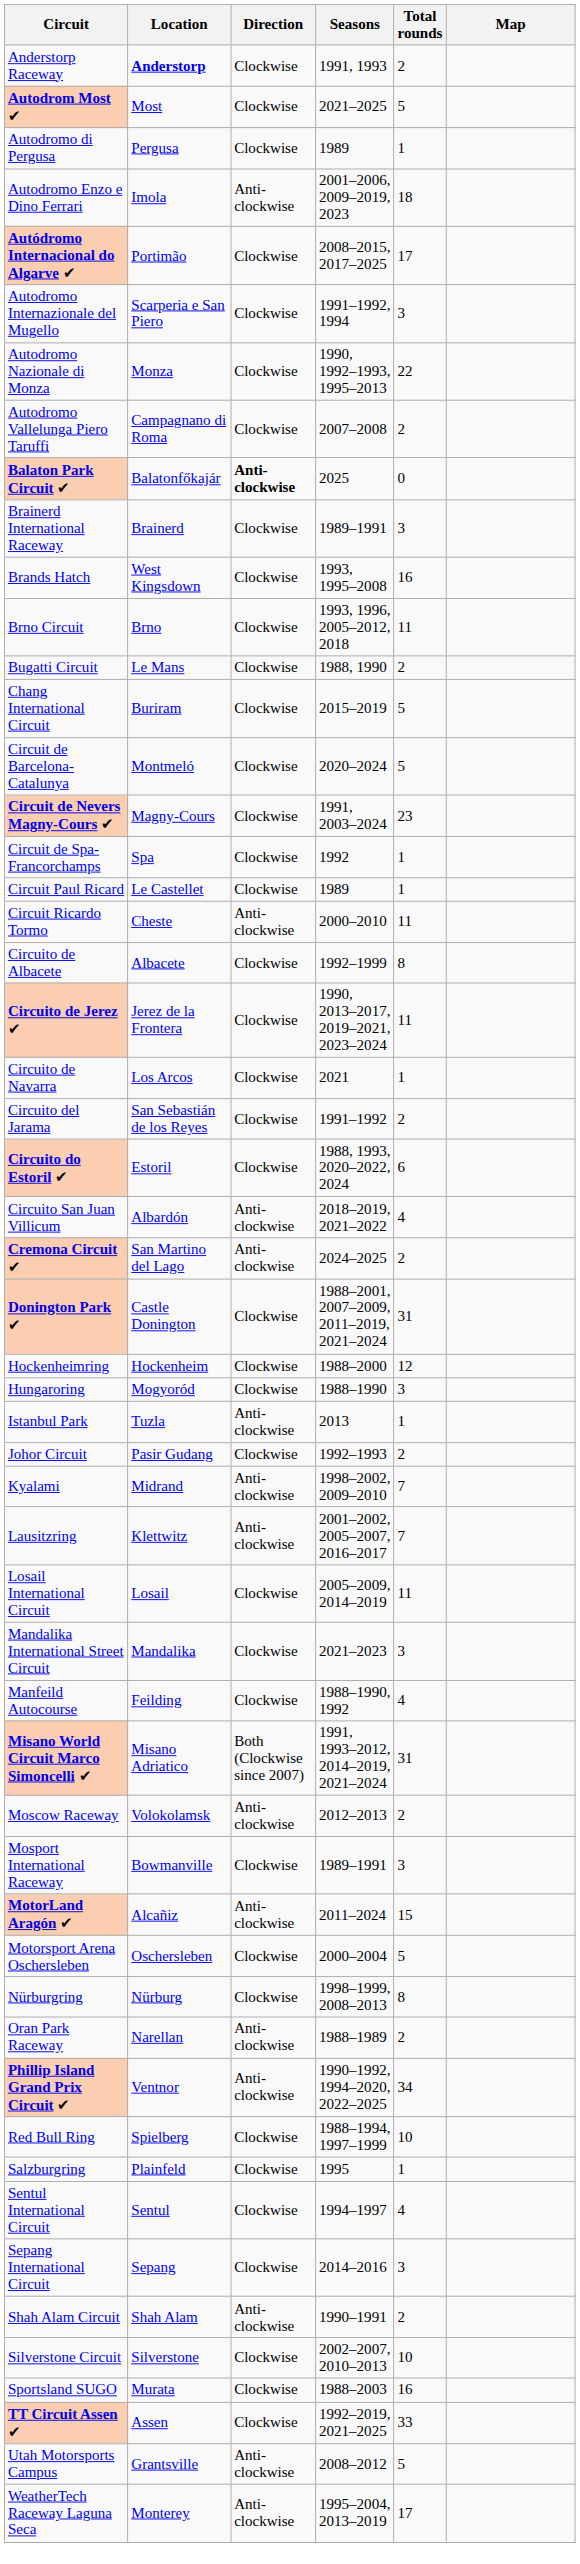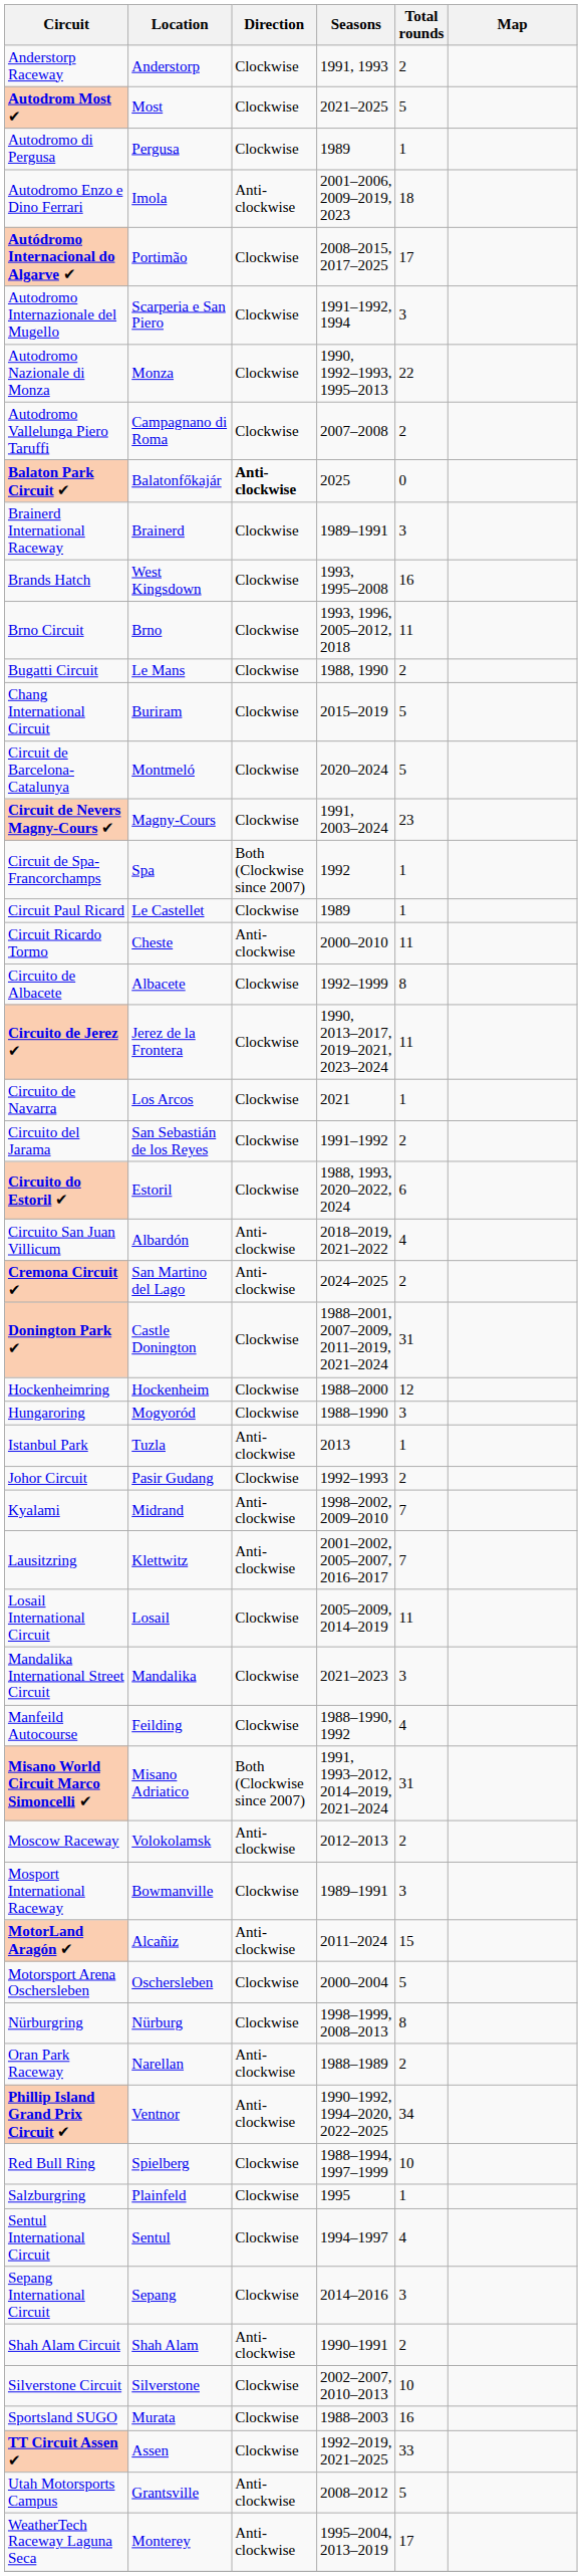Anderstorp Raceway | Location: bold -> normal
Circuit de Spa-Francorchamps | Direction: Clockwise -> Both (Clockwise since 2007)
